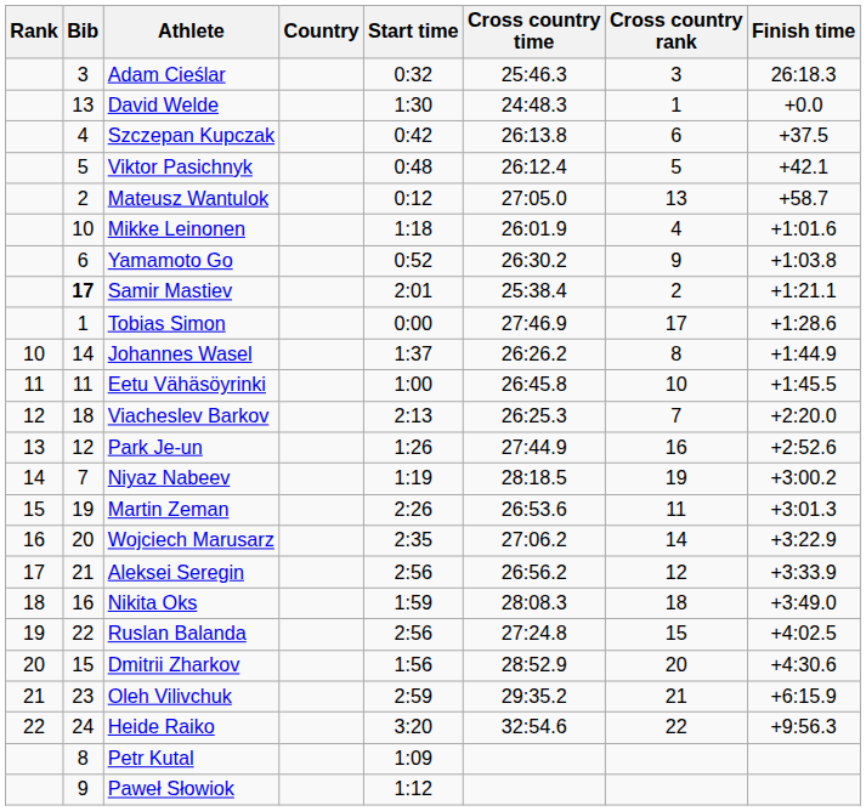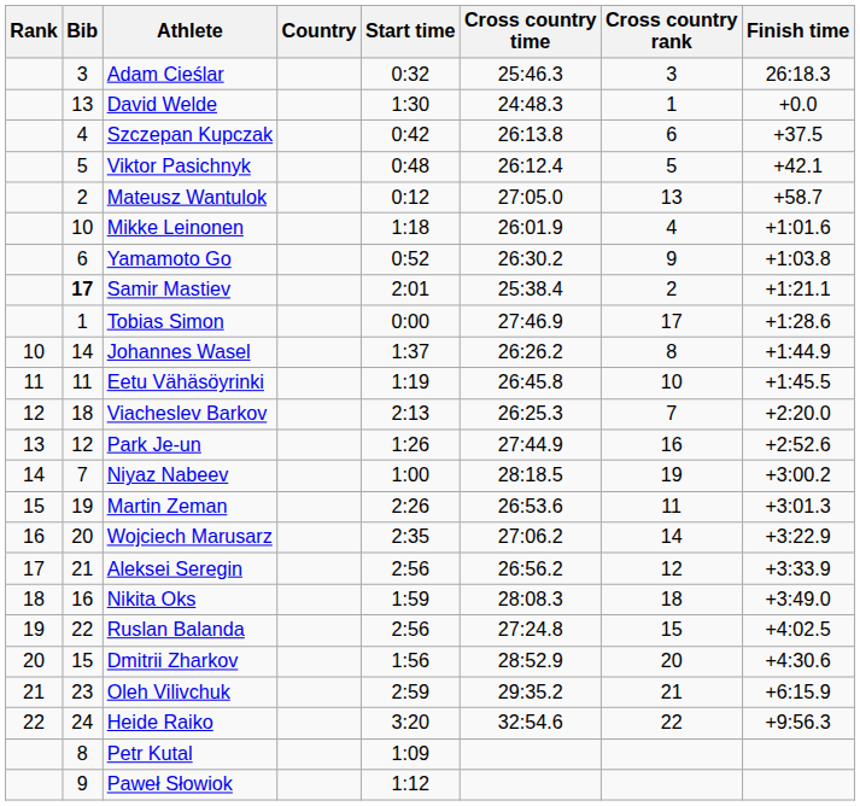Eetu Vähäsöyrinki | Start time: 1:00 -> 1:19
Niyaz Nabeev | Start time: 1:19 -> 1:00
